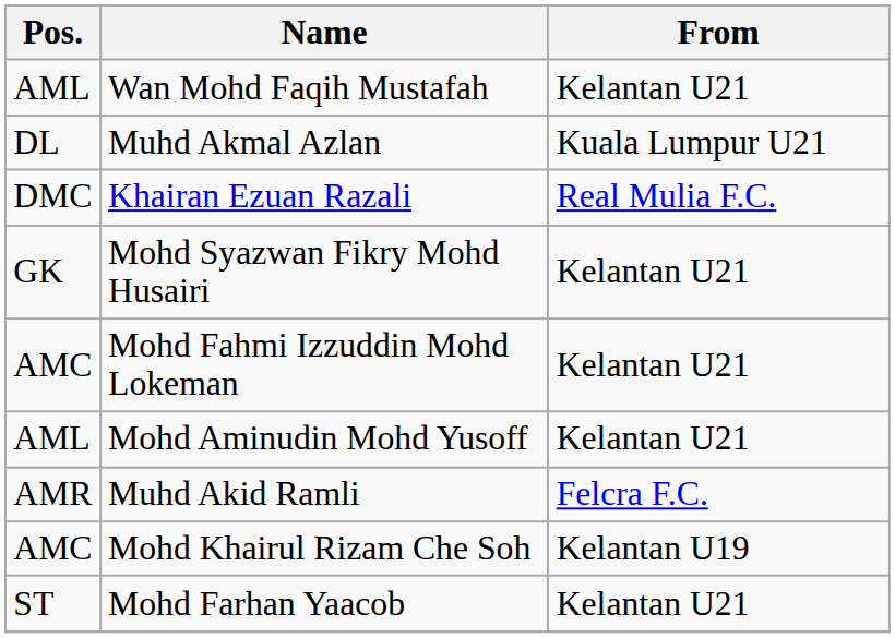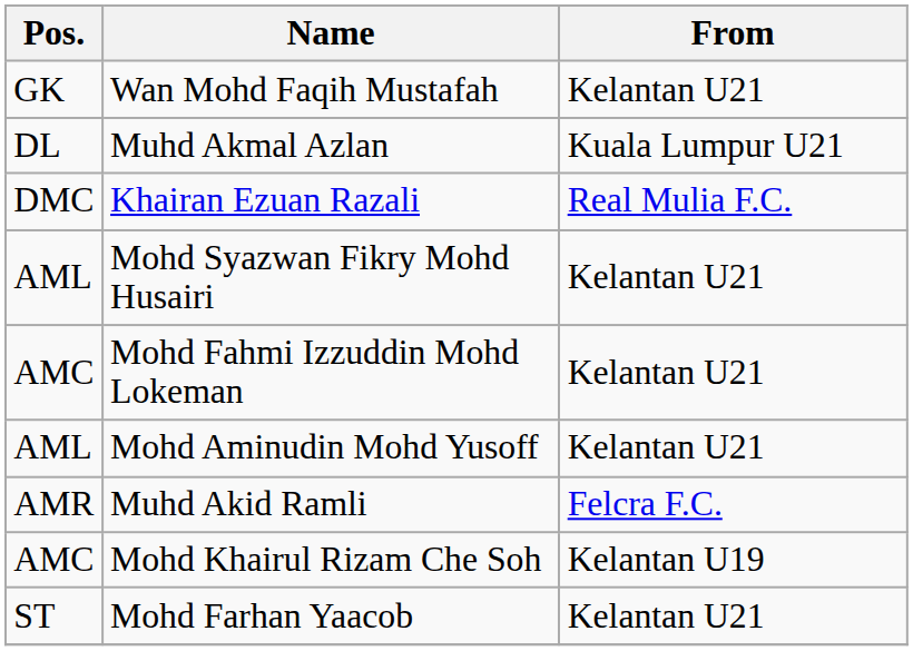Wan Mohd Faqih Mustafah | Pos.: AML -> GK
Mohd Syazwan Fikry Mohd Husairi | Pos.: GK -> AML
